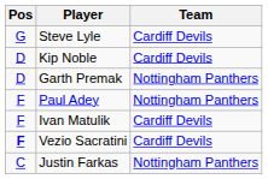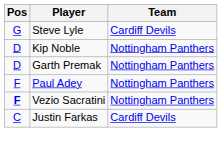Kip Noble | Team: Cardiff Devils -> Nottingham Panthers
- row: F | Ivan Matulik | Cardiff Devils
Vezio Sacratini | Team: Cardiff Devils -> Nottingham Panthers
Justin Farkas | Team: Nottingham Panthers -> Cardiff Devils
